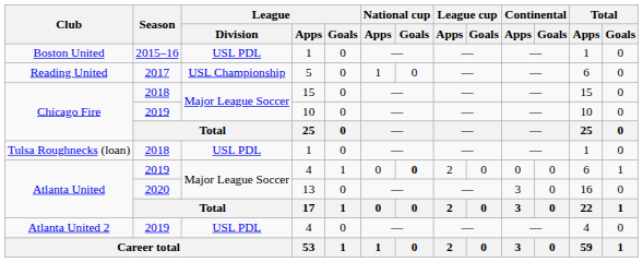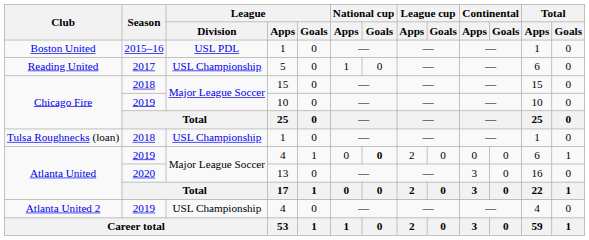Tulsa Roughnecks (loan) | League / Division: USL PDL -> USL Championship
Atlanta United 2 | League / Division: USL PDL -> USL Championship
